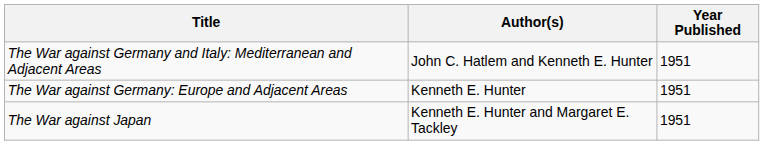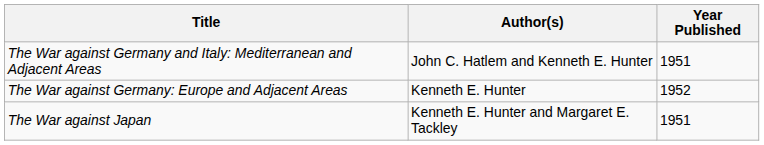The War against Germany: Europe and Adjacent Areas | Year Published: 1951 -> 1952
